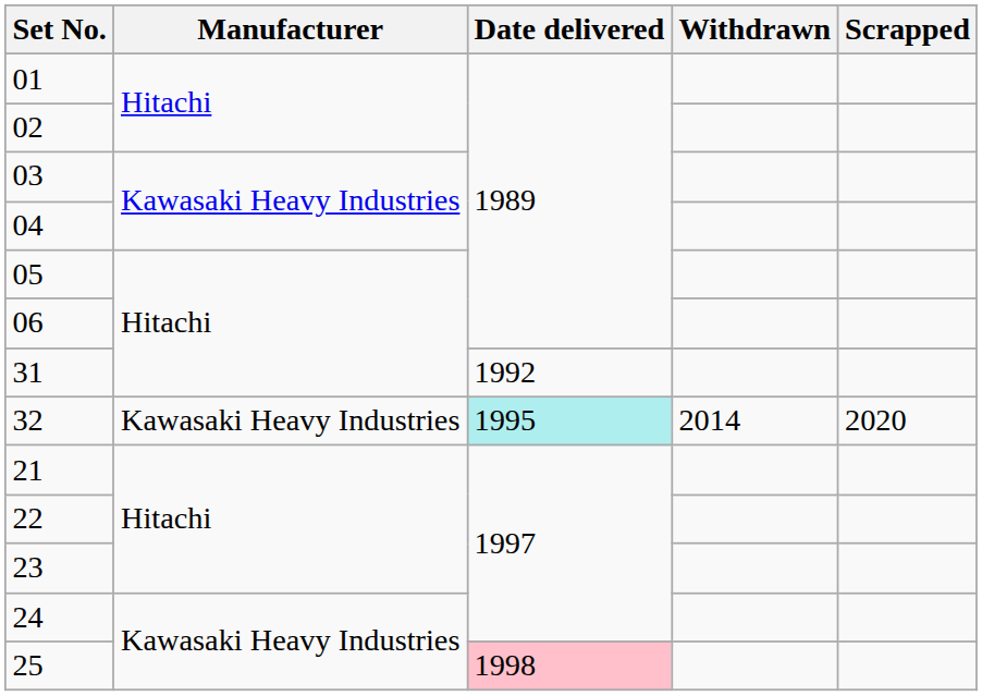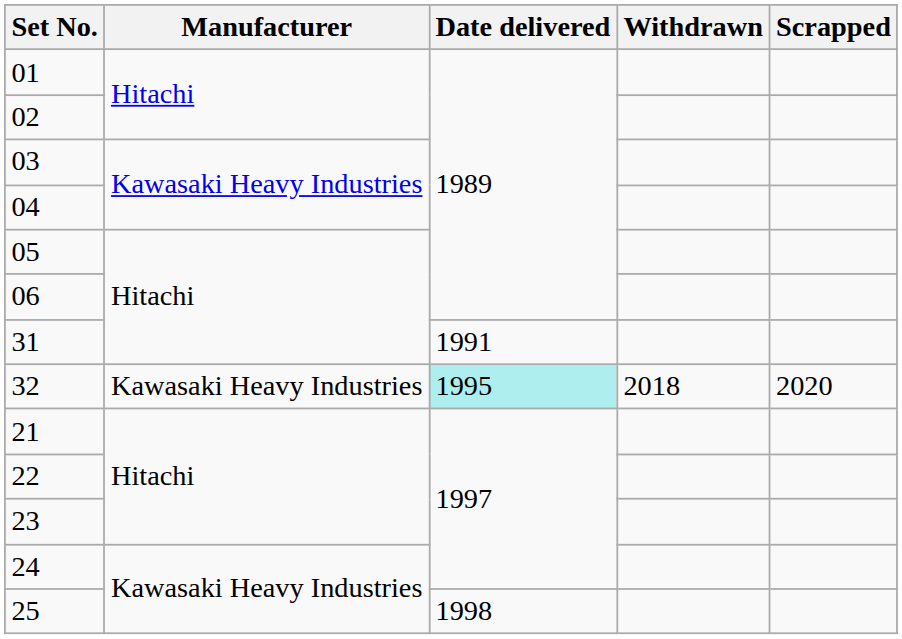31 | Date delivered: 1992 -> 1991
32 | Withdrawn: 2014 -> 2018
25 | Date delivered: pink background -> no background
